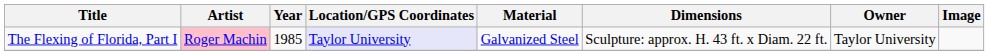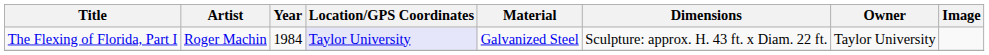The Flexing of Florida, Part I | Artist: pink background -> no background
The Flexing of Florida, Part I | Year: 1985 -> 1984
